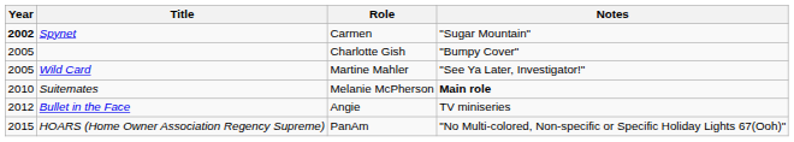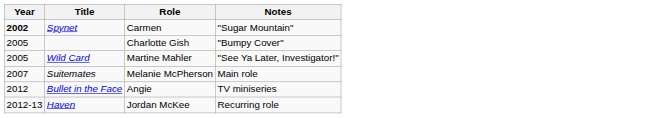Suitemates | Year: 2010 -> 2007
Suitemates | Notes: bold -> normal
+ row: 2012-13 | Haven | Jordan McKee | Recurring role
- row: 2015 | HOARS (Home Owner Association Regency Supreme) | PanAm | "No Multi-colored, Non-specific or Specific Holiday Lights 67(Ooh)"
